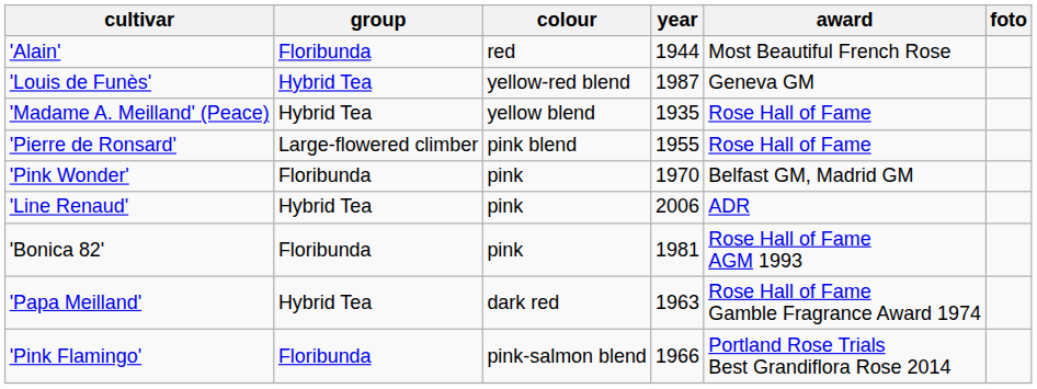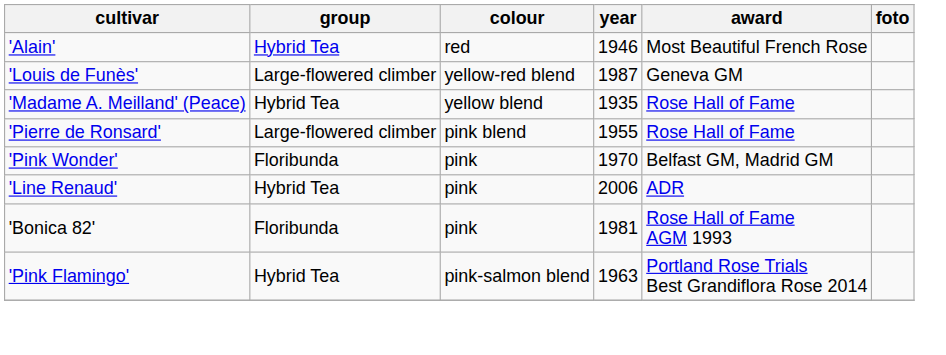'Alain' | group: Floribunda -> Hybrid Tea
'Alain' | year: 1944 -> 1946
'Louis de Funès' | group: Hybrid Tea -> Large-flowered climber
- row: 'Papa Meilland' | Hybrid Tea | dark red | 1963 | Rose Hall of Fame Gamble Fragrance Award 1974
'Pink Flamingo' | group: Floribunda -> Hybrid Tea
'Pink Flamingo' | year: 1966 -> 1963
